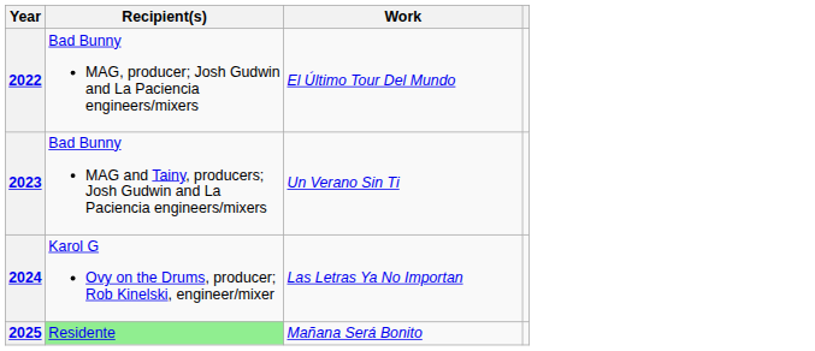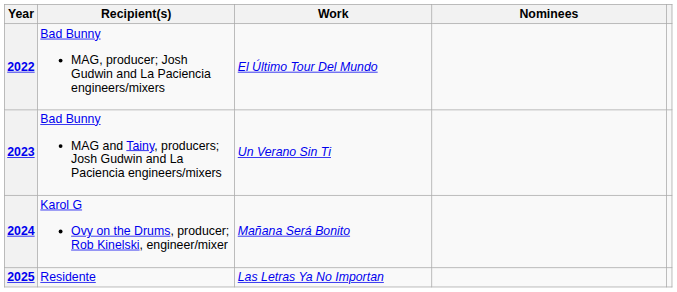+ column: Nominees
2024 | Work: Las Letras Ya No Importan -> Mañana Será Bonito
2025 | Recipient(s): lightgreen background -> no background
2025 | Work: Mañana Será Bonito -> Las Letras Ya No Importan
